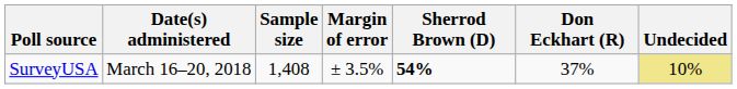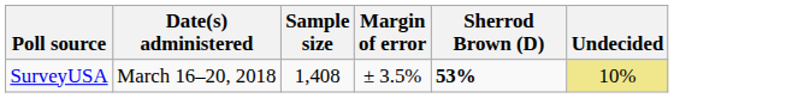- column: Don Eckhart (R) | 37%
SurveyUSA | Sherrod Brown (D): 54% -> 53%
